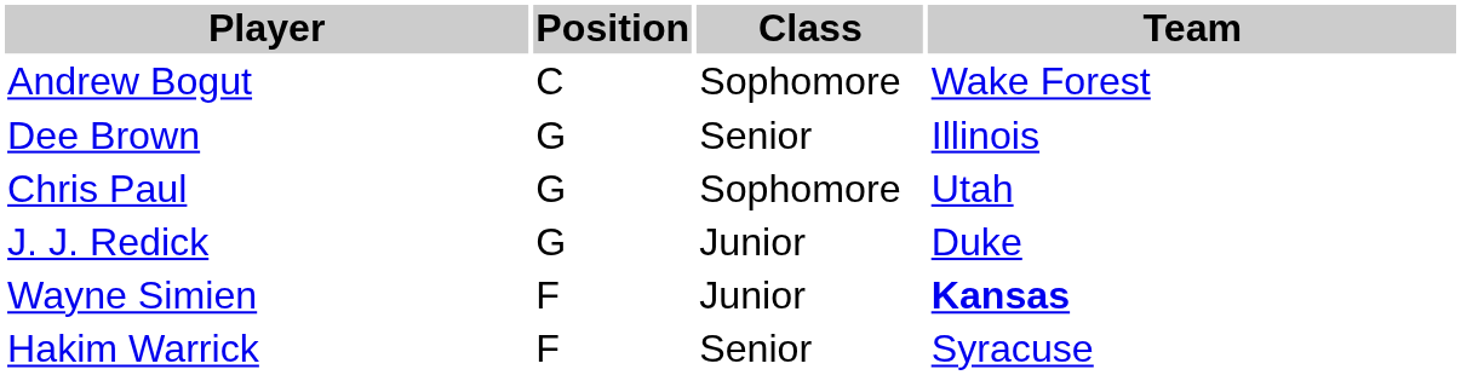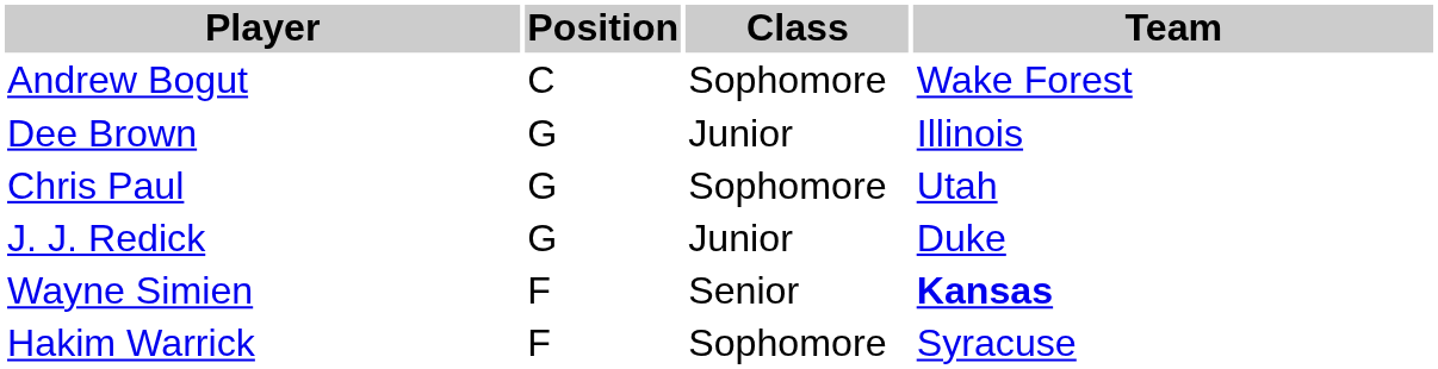Dee Brown | Class: Senior -> Junior
Wayne Simien | Class: Junior -> Senior
Hakim Warrick | Class: Senior -> Sophomore
